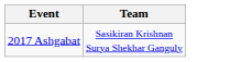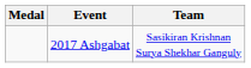+ column: Medal
